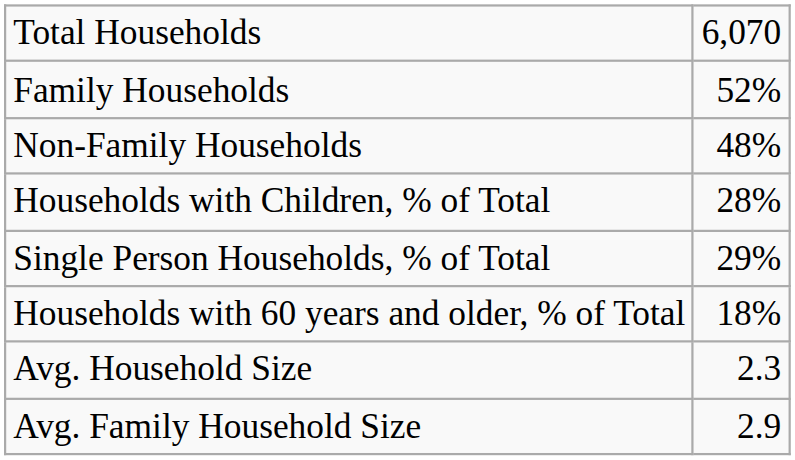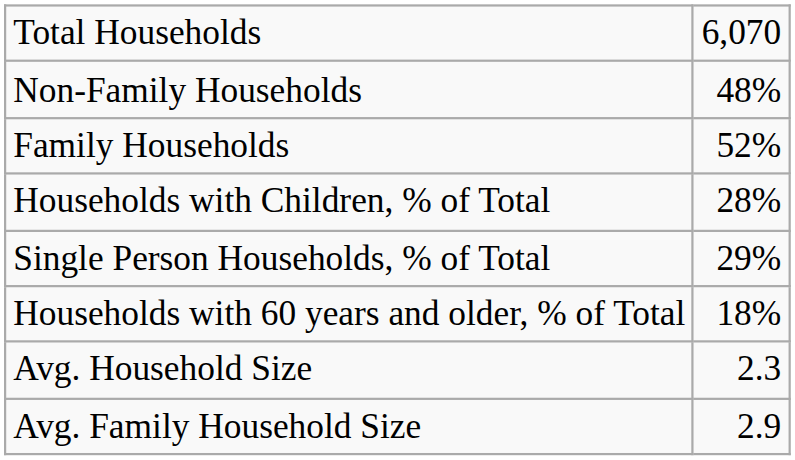rows swapped: Family Households <-> Non-Family Households
